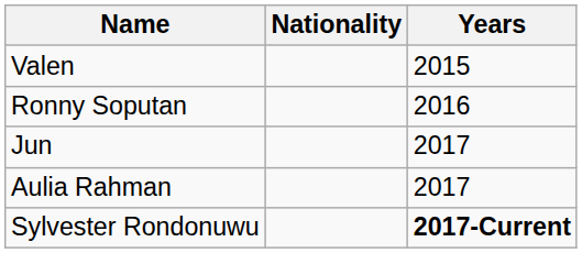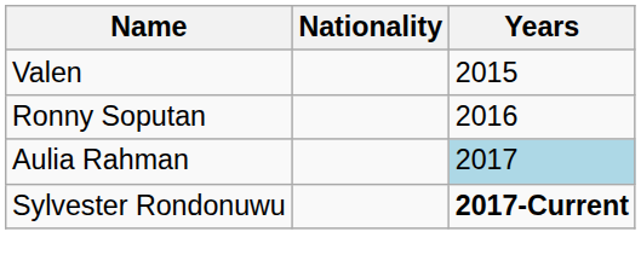- row: Jun | 2017
Aulia Rahman | Years: no background -> lightblue background
